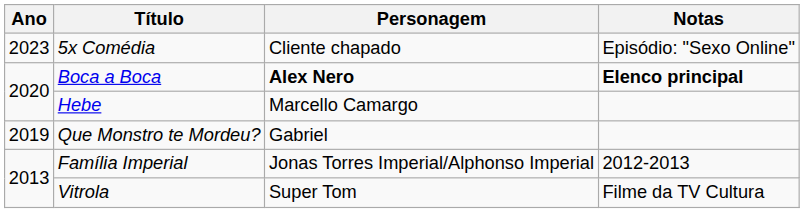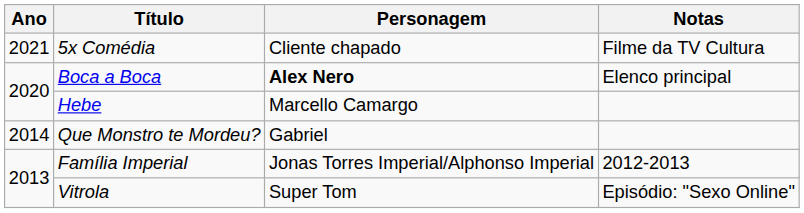5x Comédia | Ano: 2023 -> 2021
5x Comédia | Notas: Episódio: "Sexo Online" -> Filme da TV Cultura
Boca a Boca | Notas: bold -> normal
Que Monstro te Mordeu? | Ano: 2019 -> 2014
Vitrola | Notas: Filme da TV Cultura -> Episódio: "Sexo Online"
